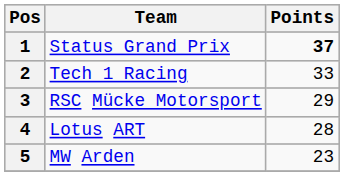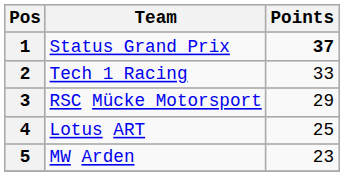4 | Points: 28 -> 25
